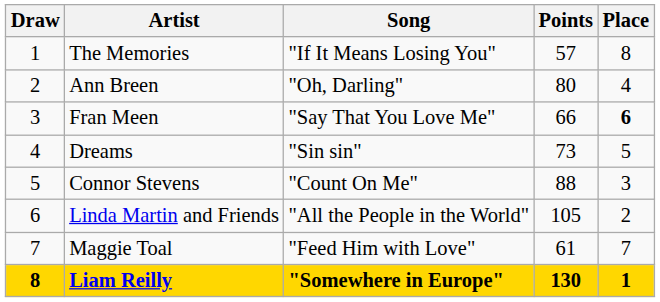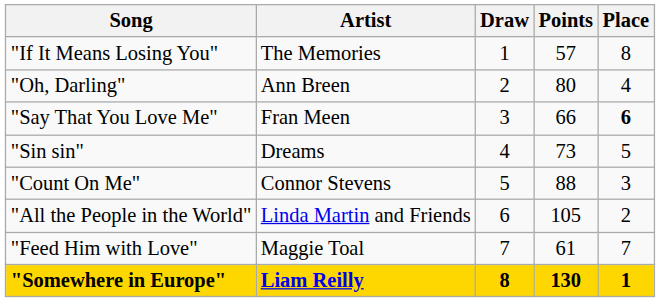columns swapped: Draw <-> Song
